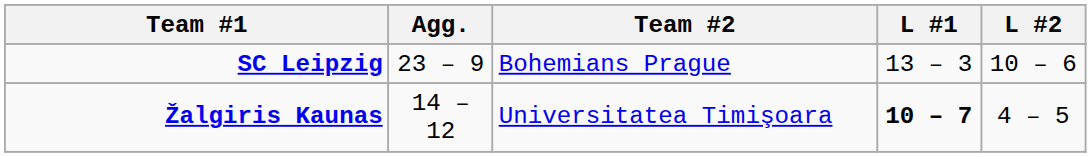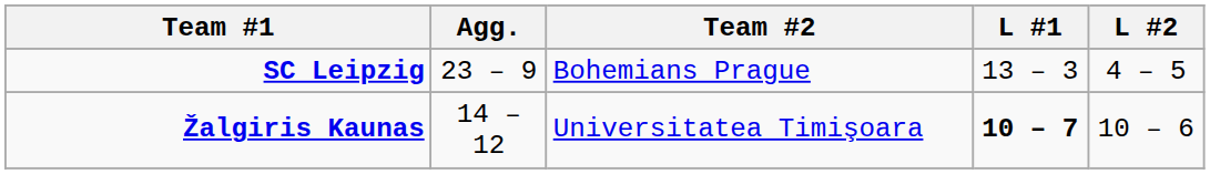SC Leipzig | L #2: 10 – 6 -> 4 – 5
Žalgiris Kaunas | L #2: 4 – 5 -> 10 – 6
